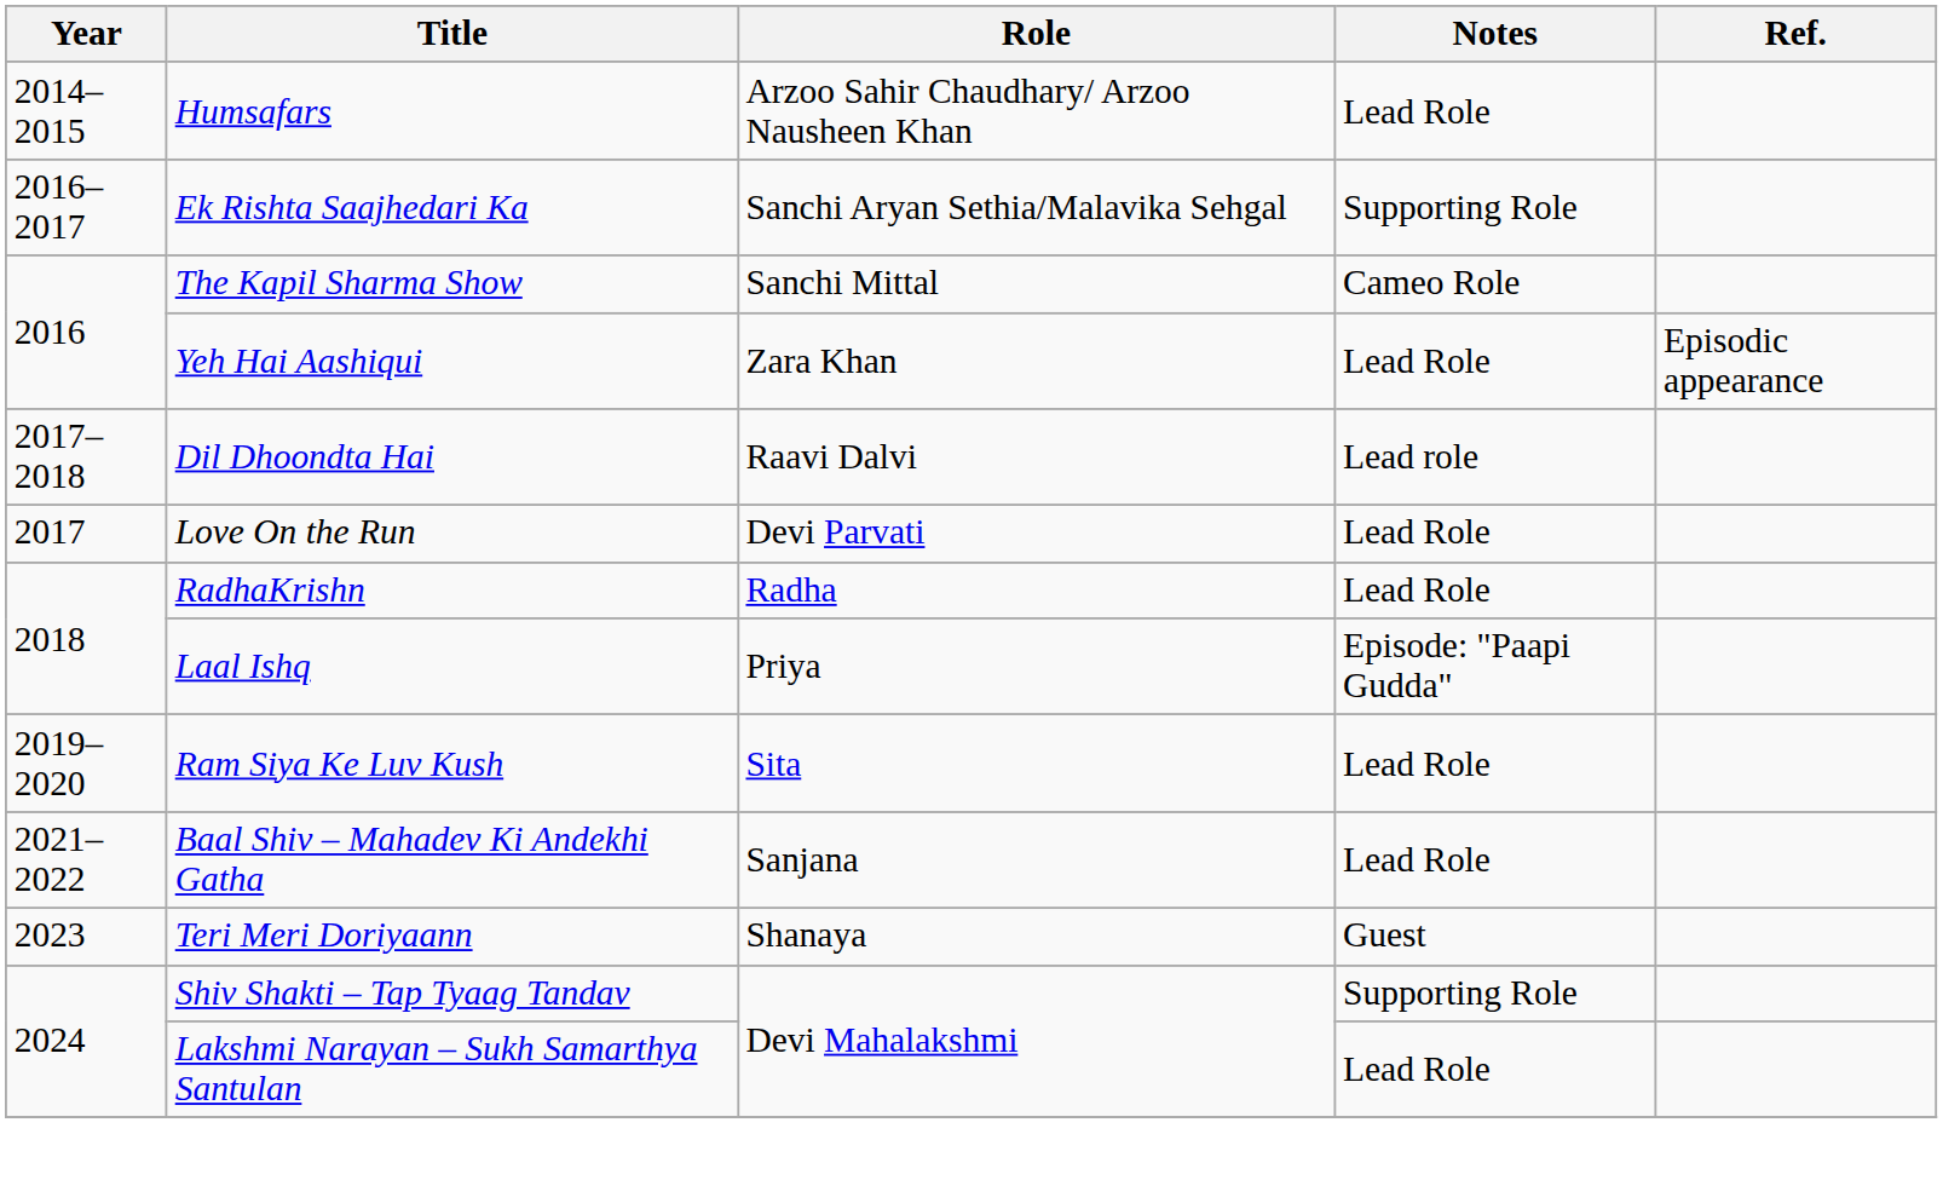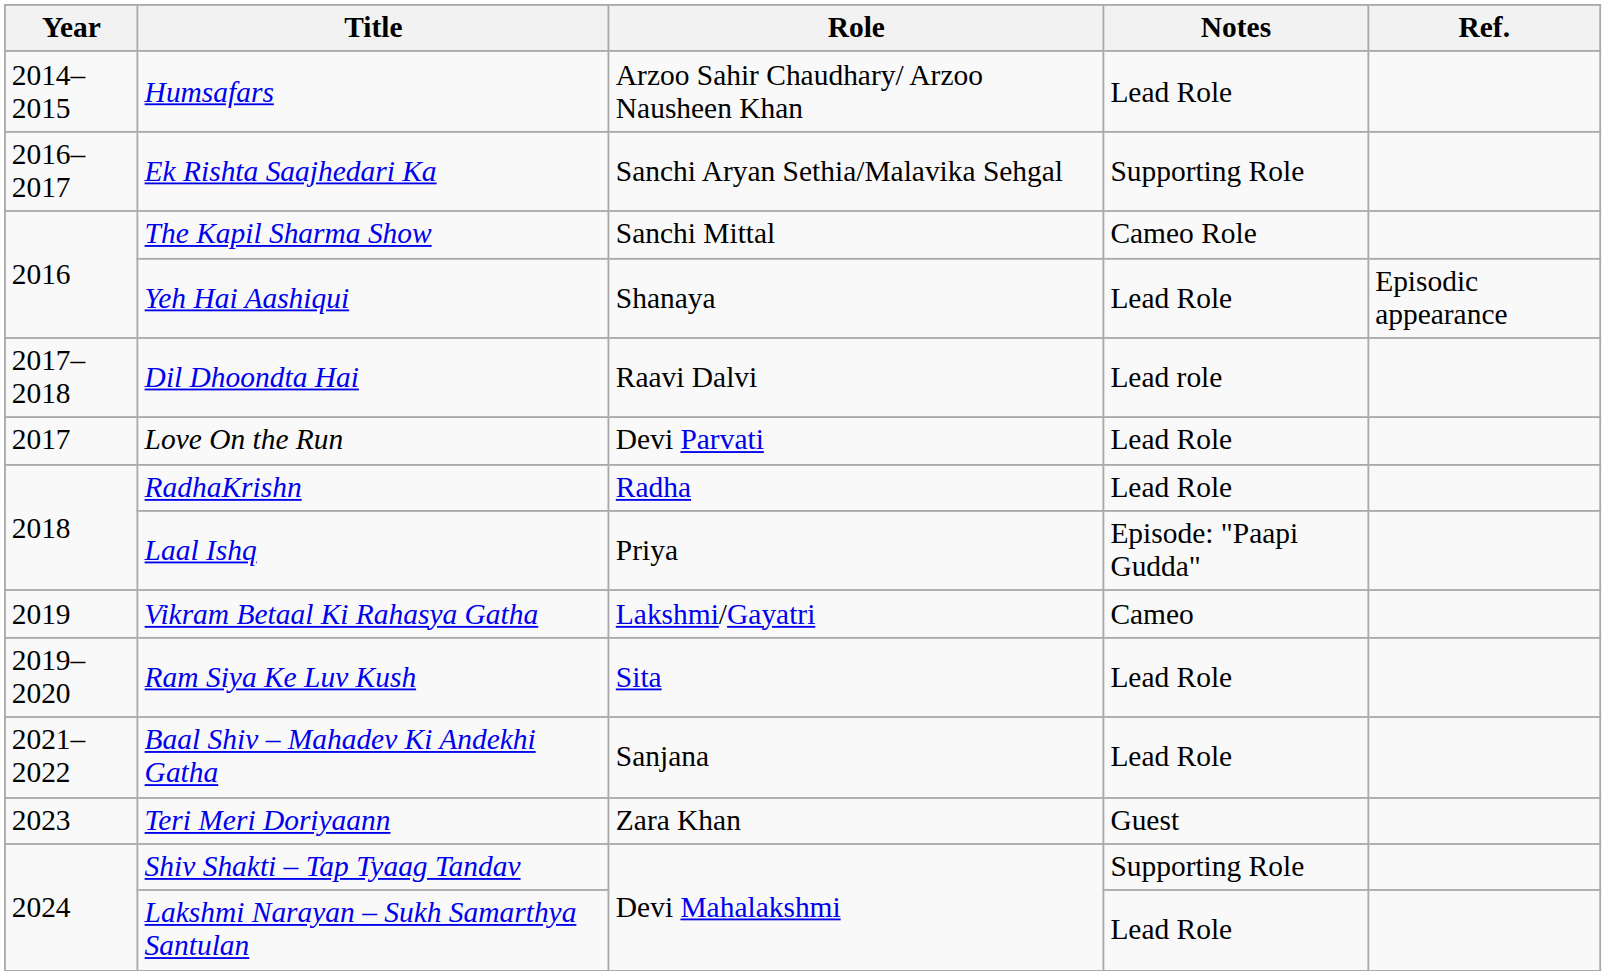Yeh Hai Aashiqui | Role: Zara Khan -> Shanaya
+ row: 2019 | Vikram Betaal Ki Rahasya Gatha | Lakshmi/Gayatri | Cameo
Teri Meri Doriyaann | Role: Shanaya -> Zara Khan
